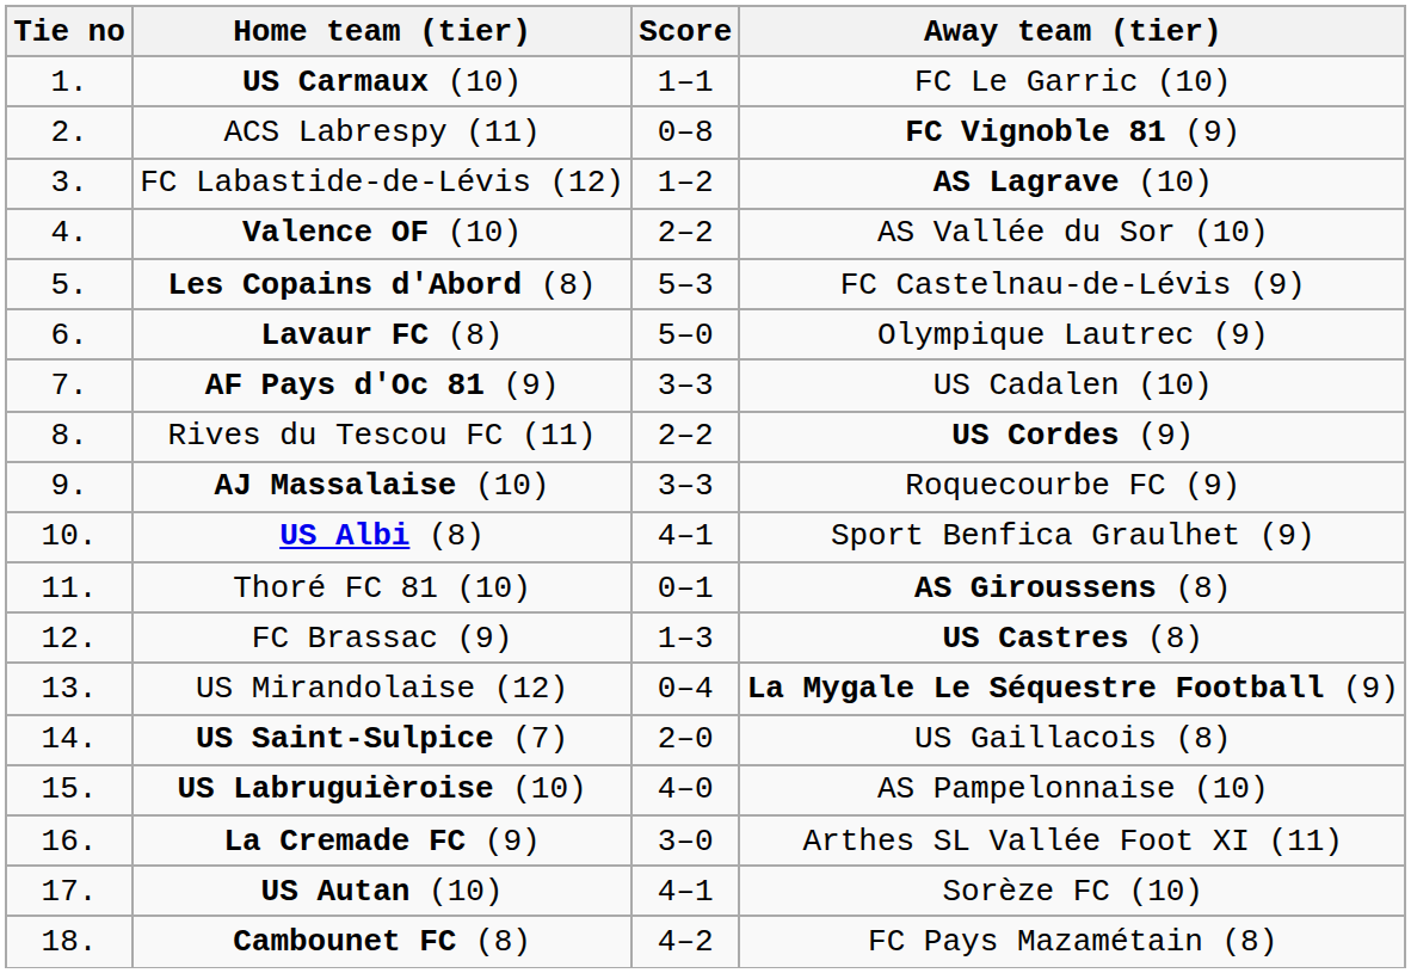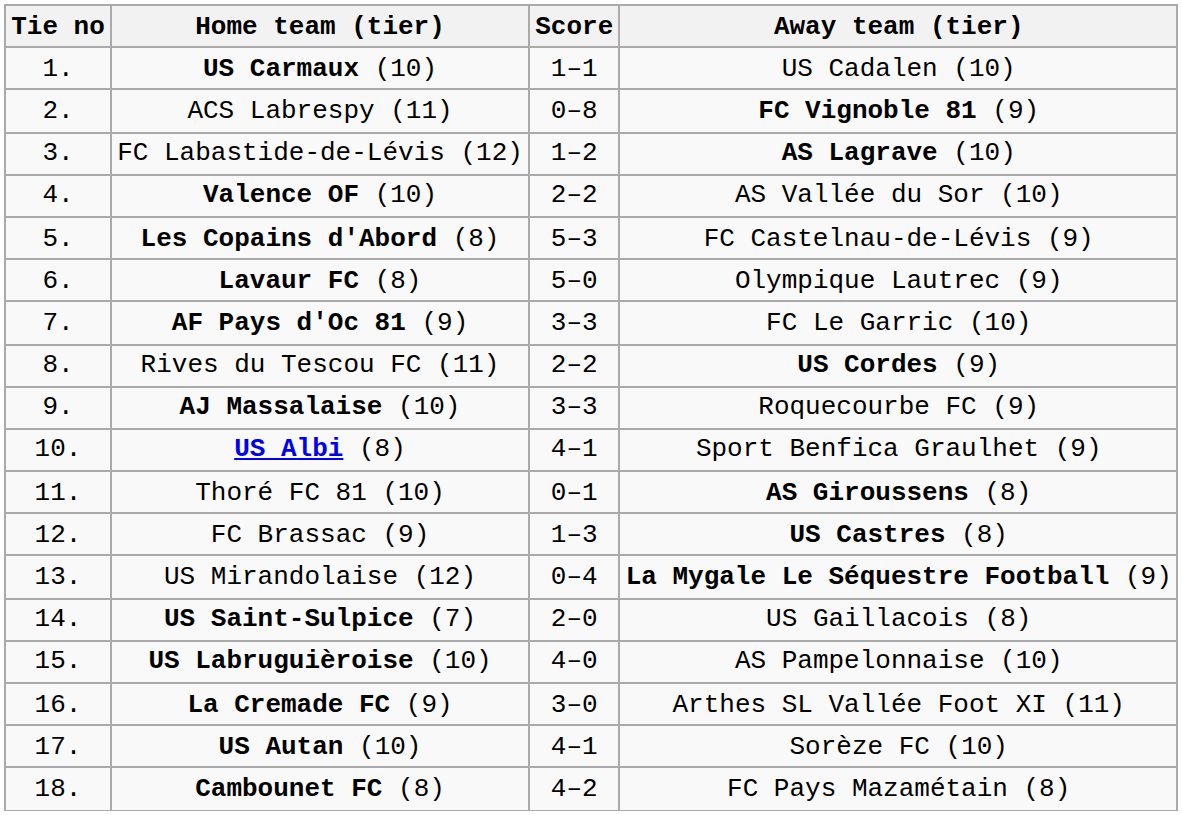US Carmaux (10) | Away team (tier): FC Le Garric (10) -> US Cadalen (10)
AF Pays d'Oc 81 (9) | Away team (tier): US Cadalen (10) -> FC Le Garric (10)
